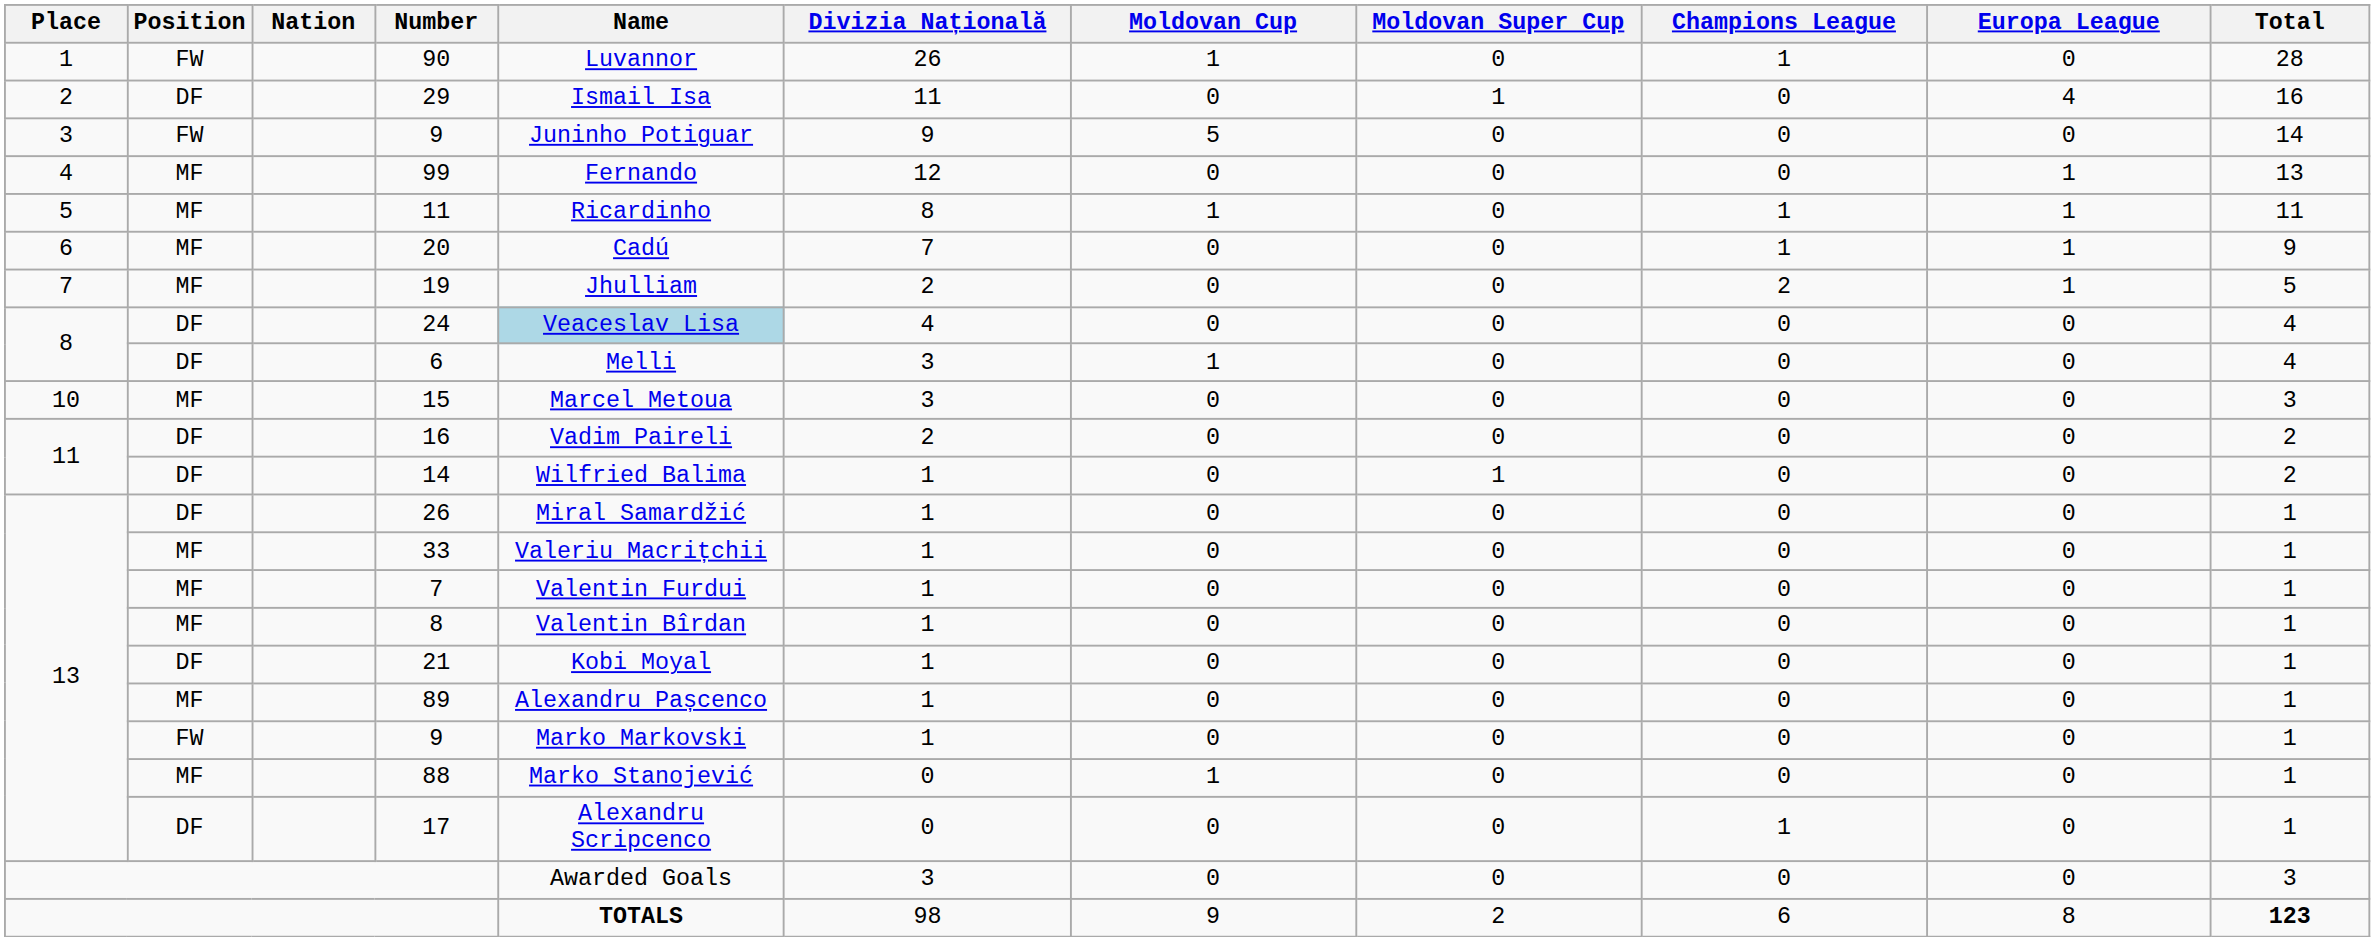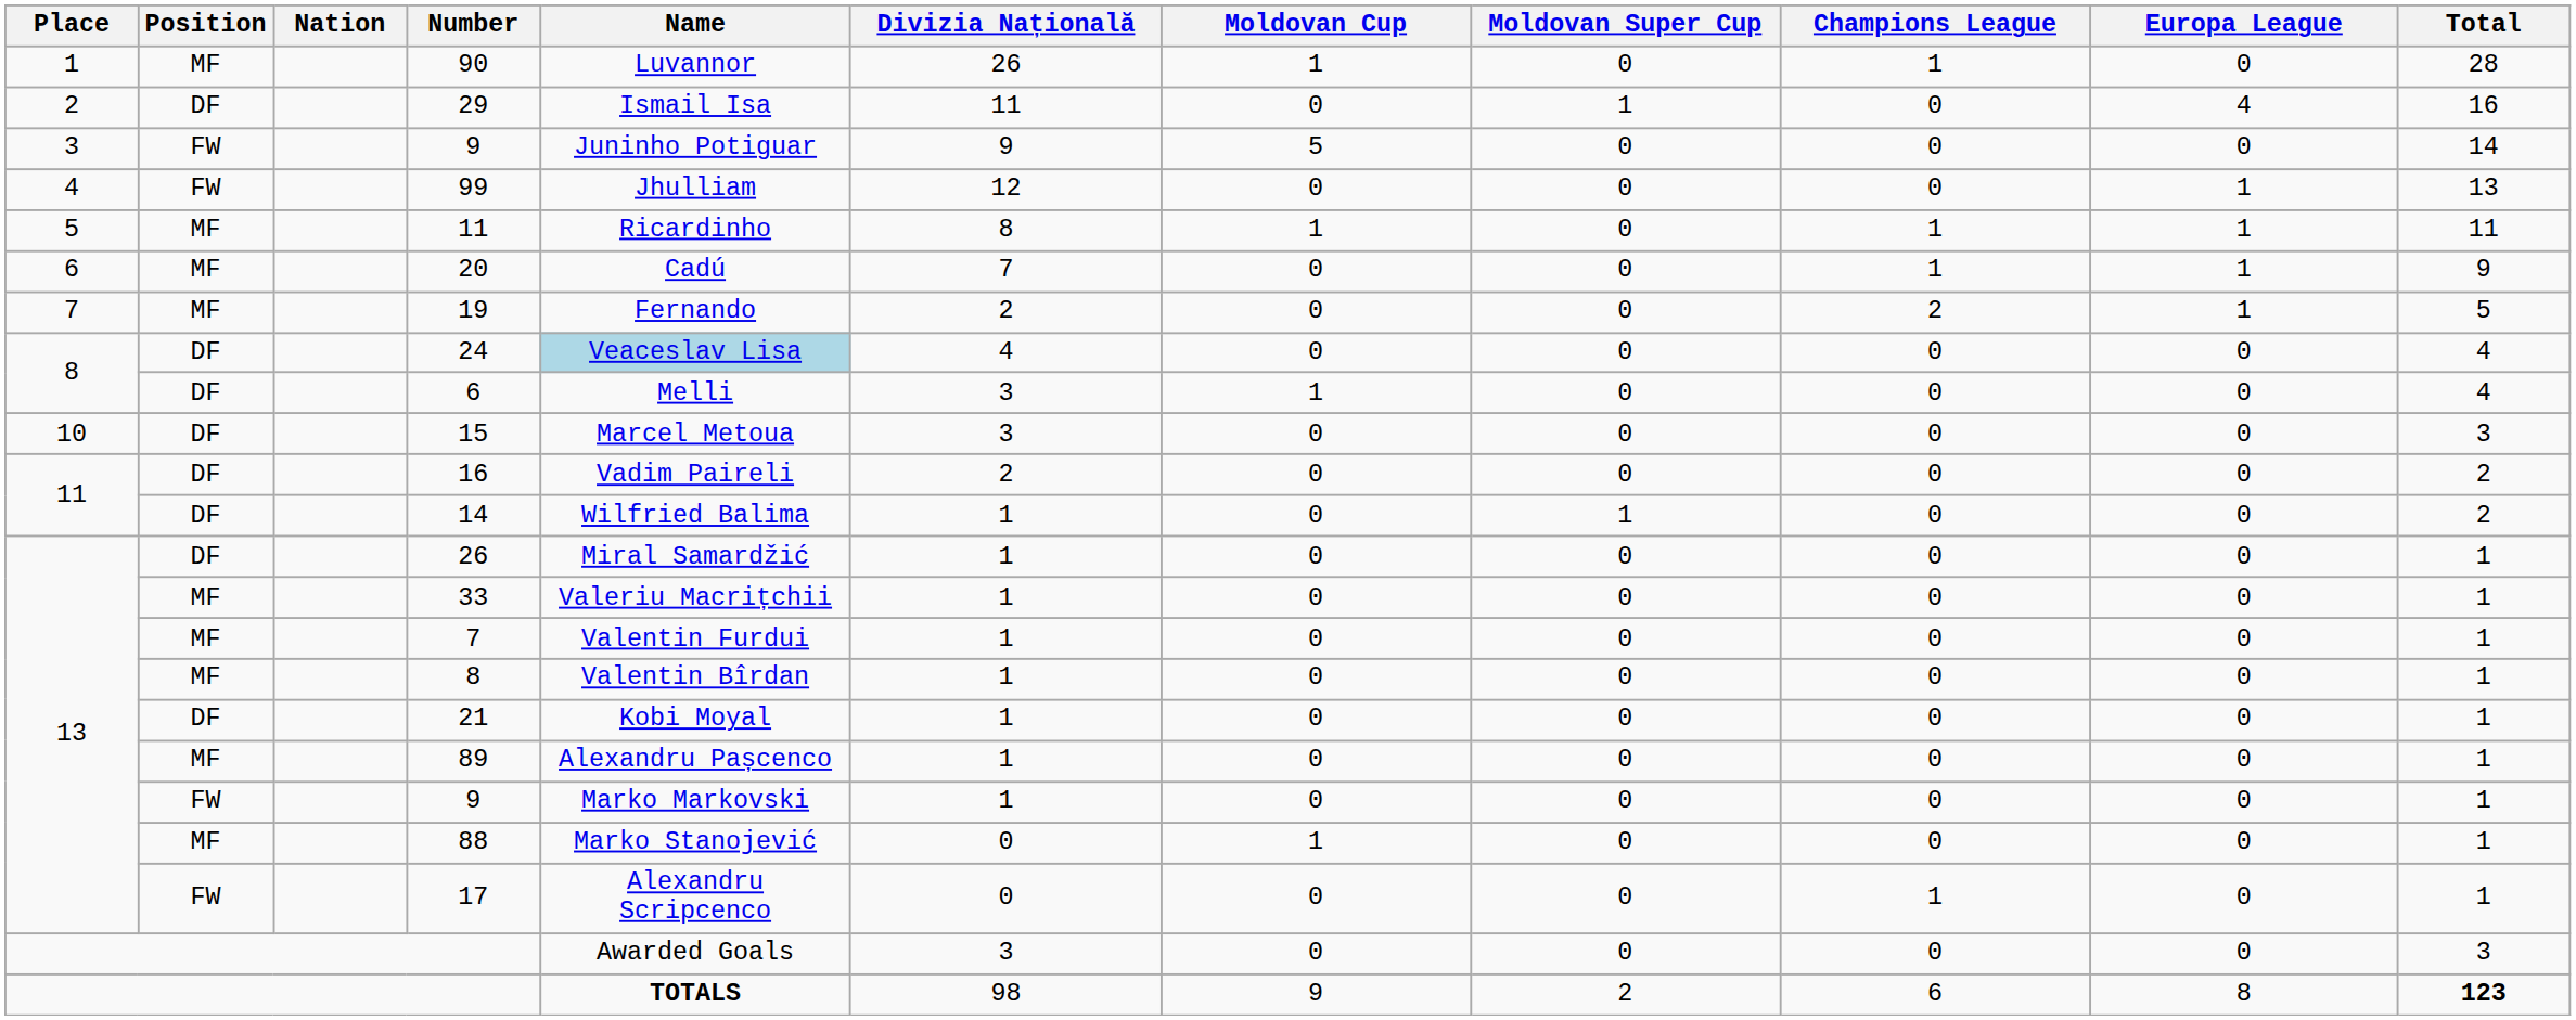90 | Position: FW -> MF
99 | Position: MF -> FW
99 | Name: Fernando -> Jhulliam
19 | Name: Jhulliam -> Fernando
15 | Position: MF -> DF
17 | Position: DF -> FW
